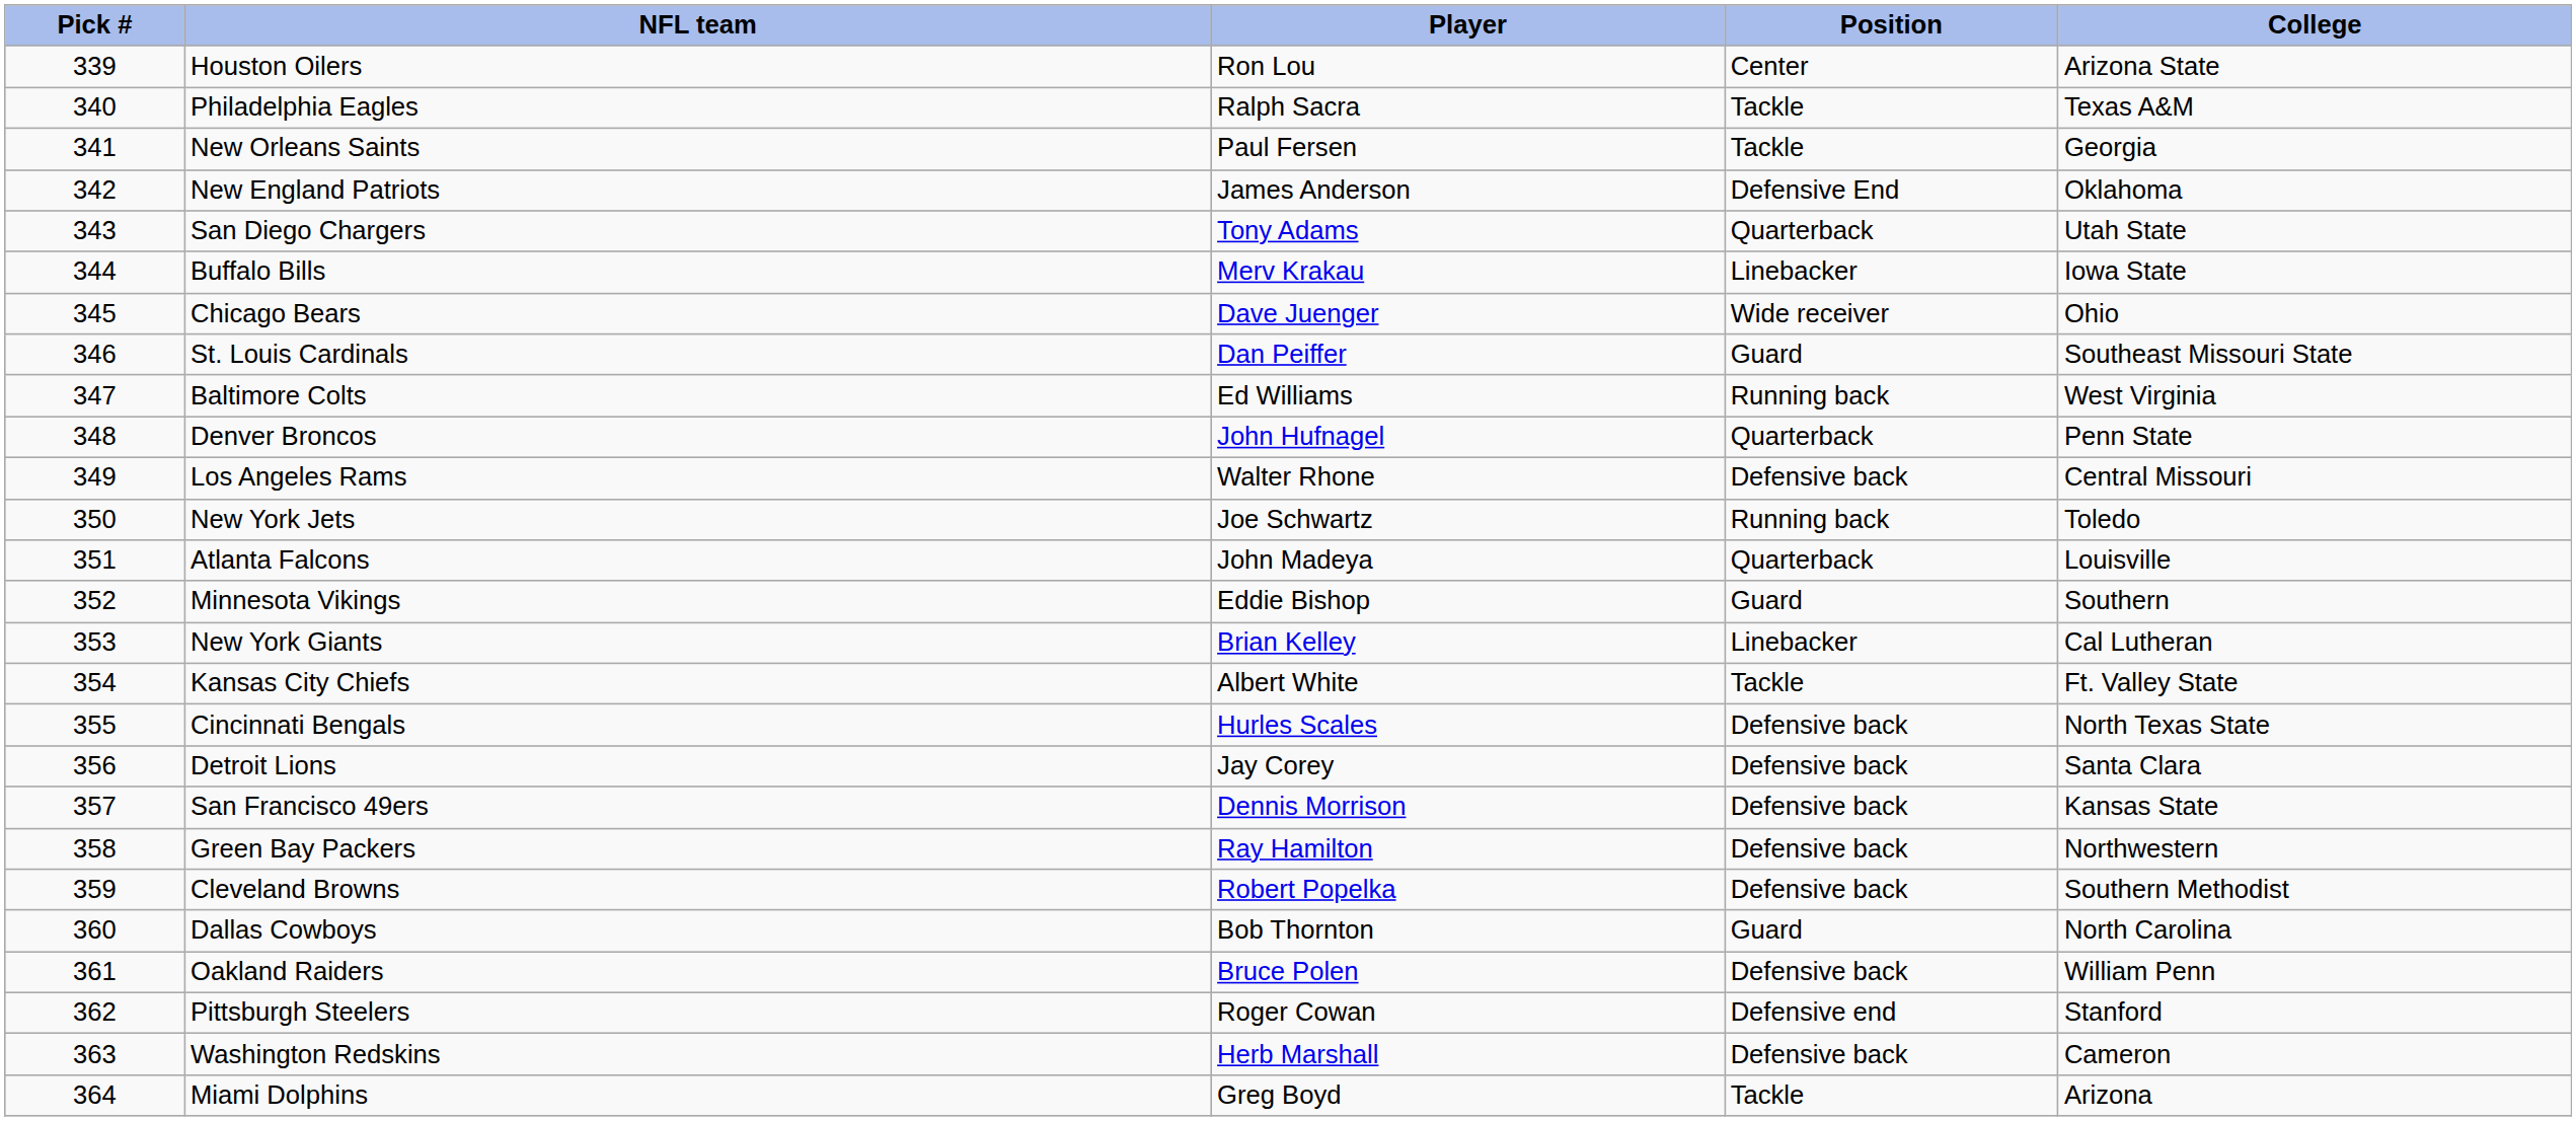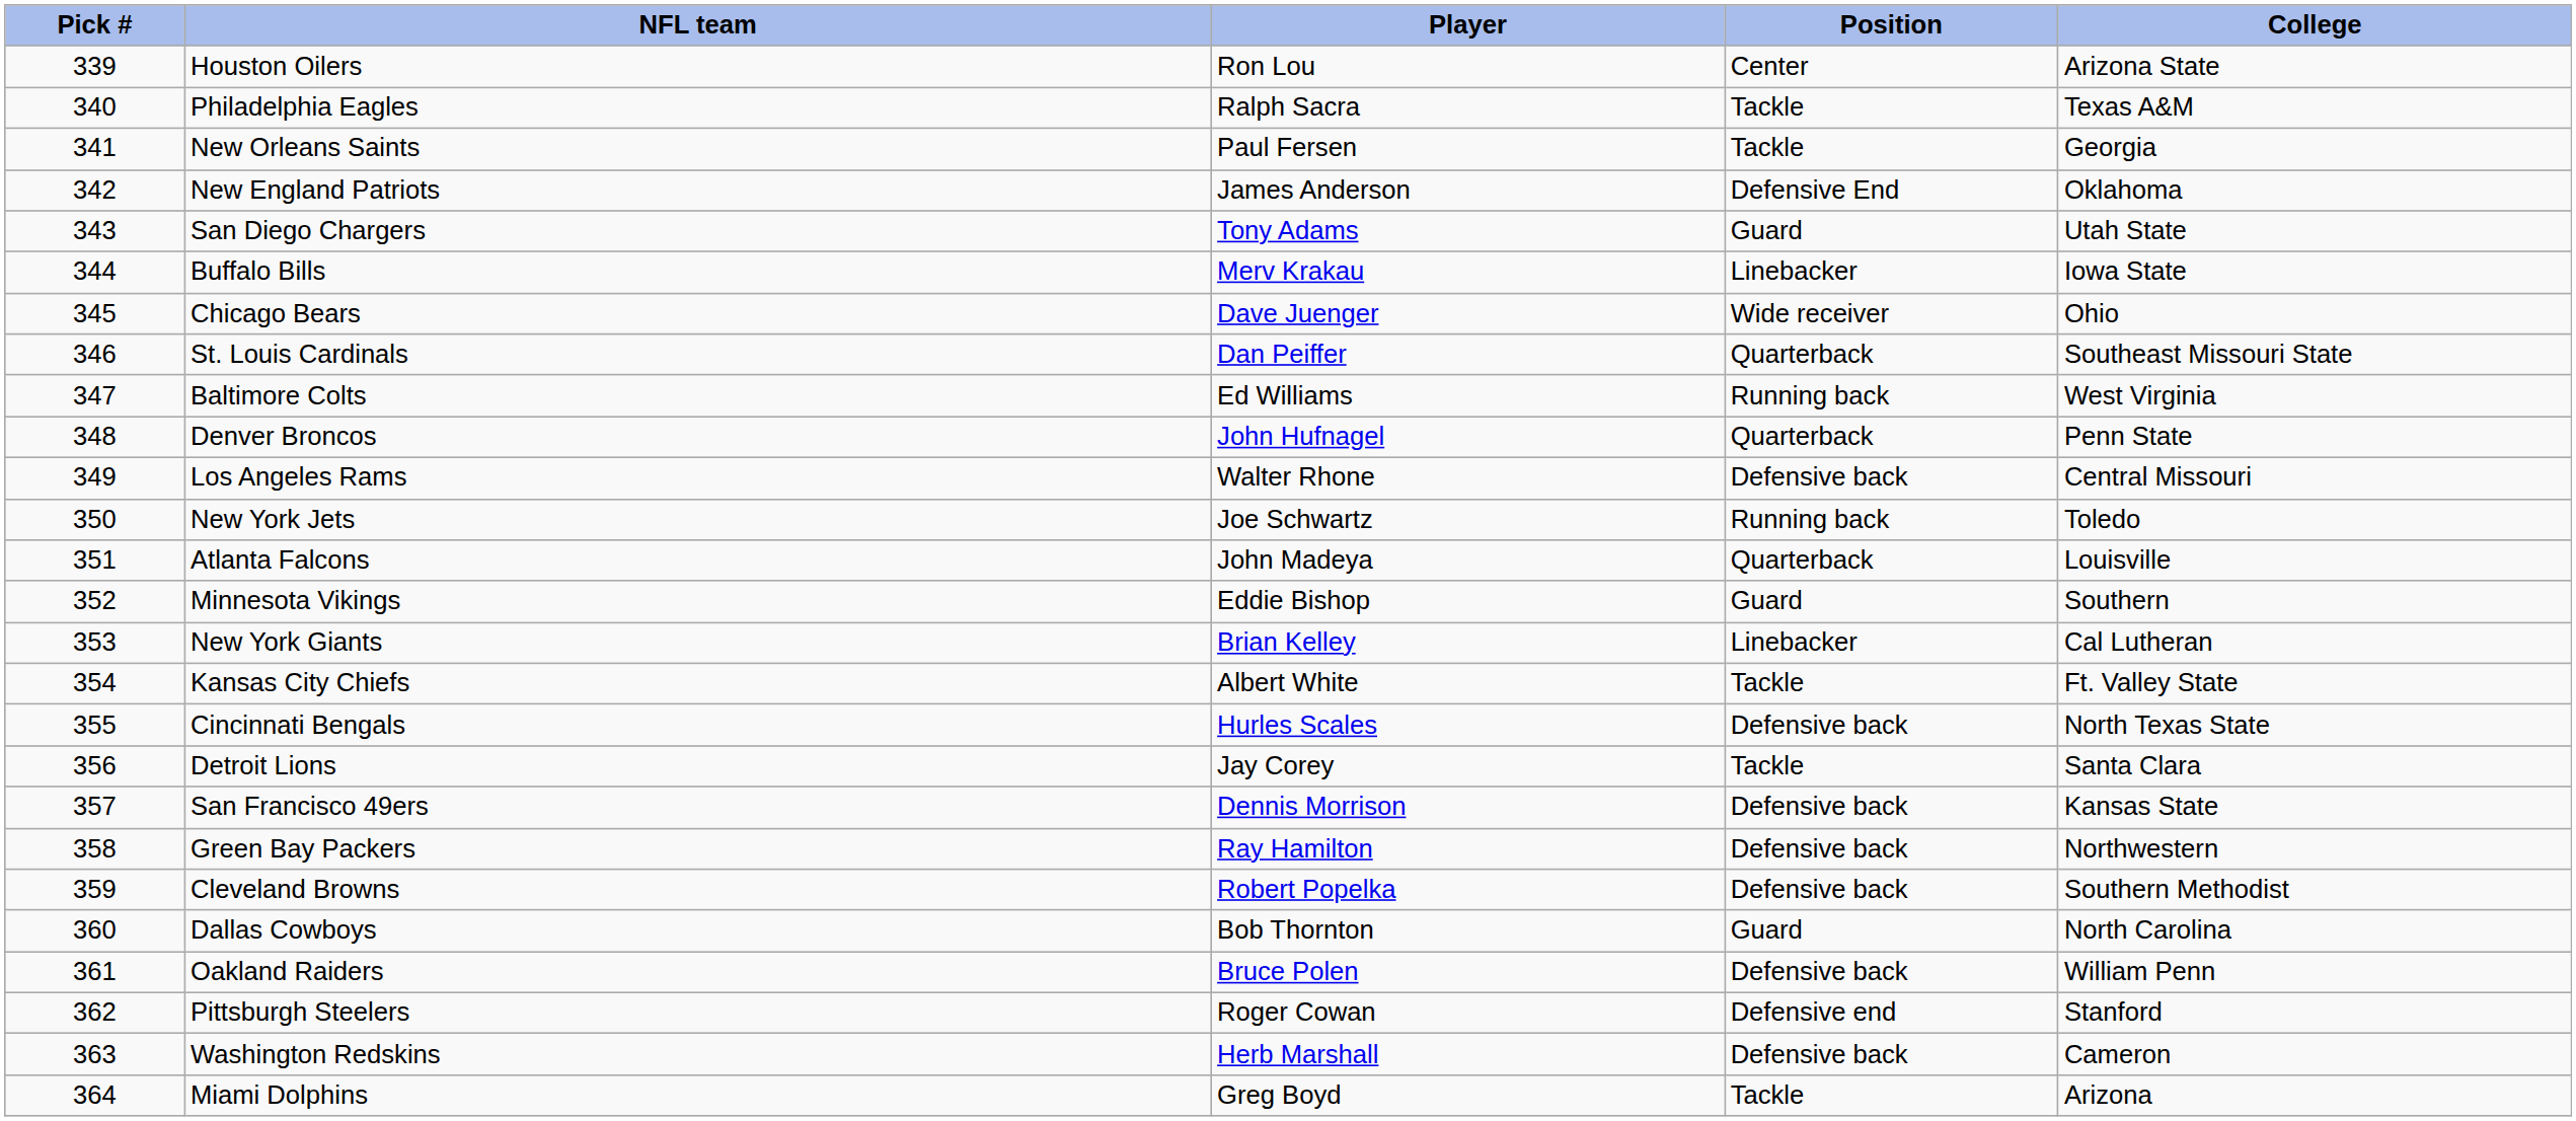San Diego Chargers | Position: Quarterback -> Guard
St. Louis Cardinals | Position: Guard -> Quarterback
Detroit Lions | Position: Defensive back -> Tackle
